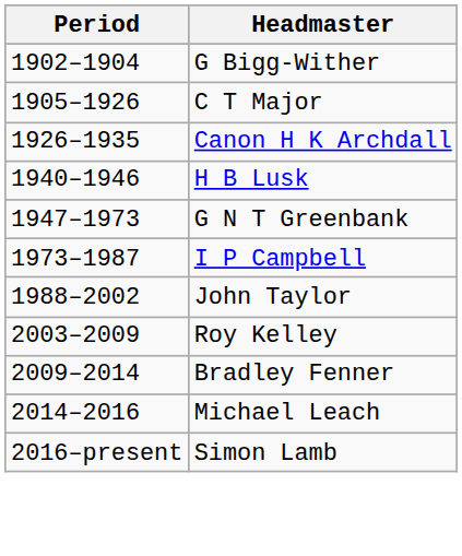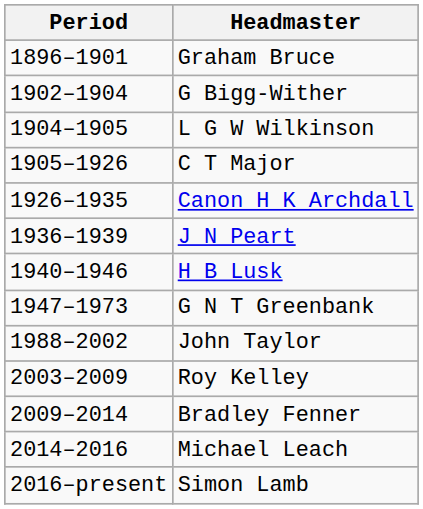+ row: 1896–1901 | Graham Bruce
+ row: 1904–1905 | L G W Wilkinson
+ row: 1936–1939 | J N Peart
- row: 1973–1987 | I P Campbell
